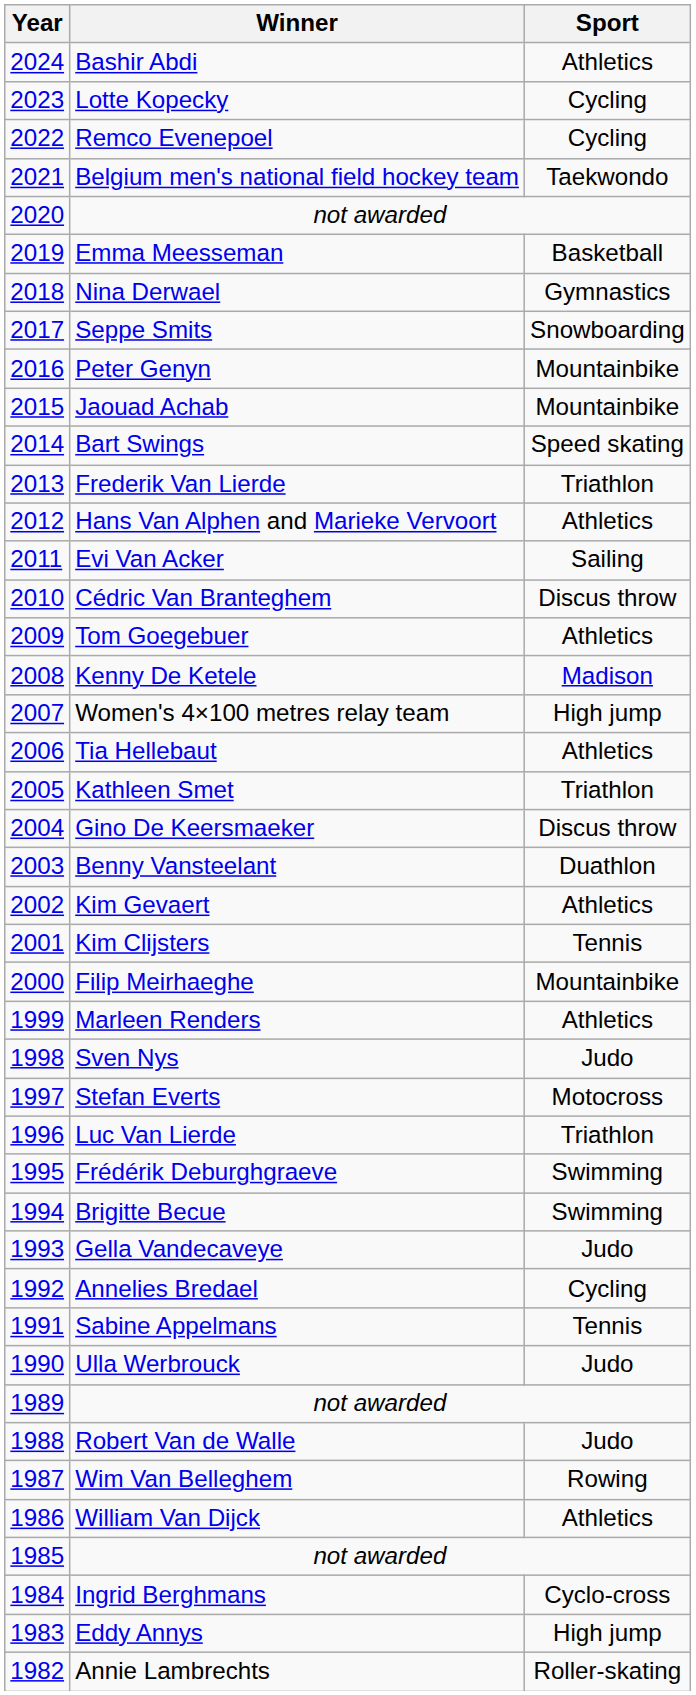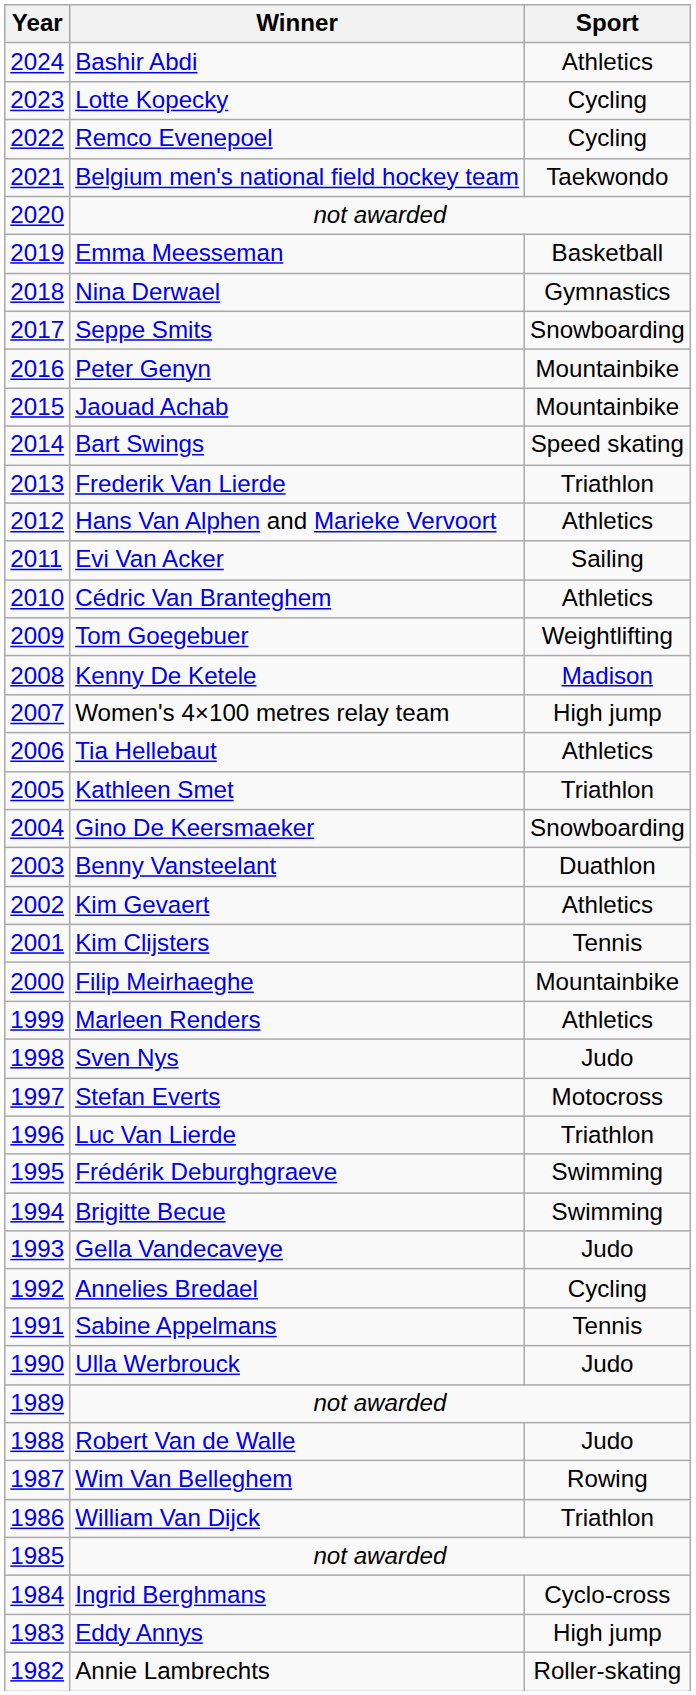Cédric Van Branteghem | Sport: Discus throw -> Athletics
Tom Goegebuer | Sport: Athletics -> Weightlifting
Gino De Keersmaeker | Sport: Discus throw -> Snowboarding
William Van Dijck | Sport: Athletics -> Triathlon
